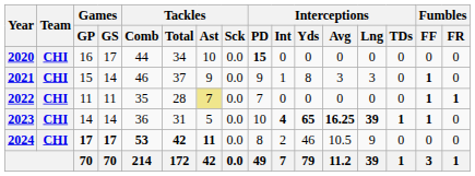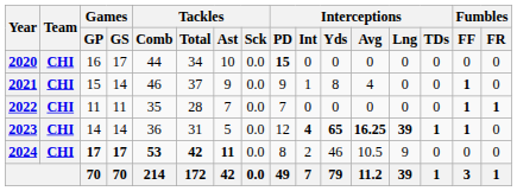2021 | Interceptions / Avg: 3 -> 4
2021 | Interceptions / Lng: 3 -> 0
2022 | Tackles / Ast: khaki background -> no background
2023 | Interceptions / PD: 10 -> 12
